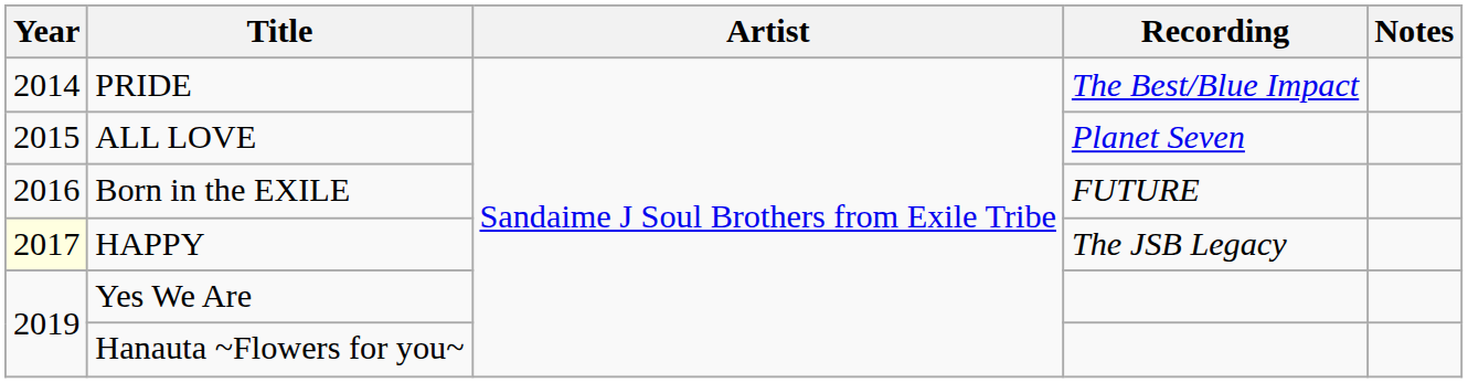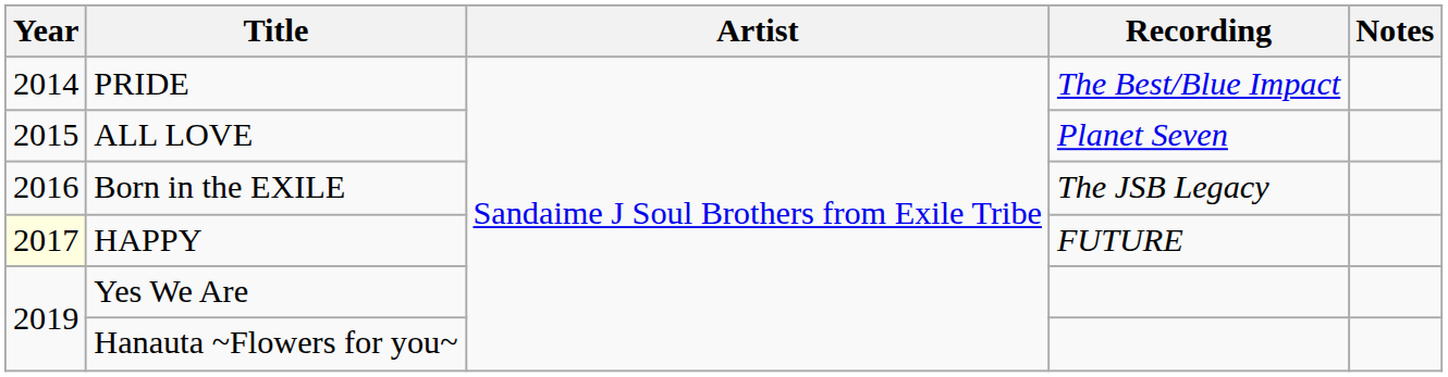Born in the EXILE | Recording: FUTURE -> The JSB Legacy
HAPPY | Recording: The JSB Legacy -> FUTURE
